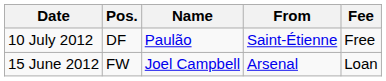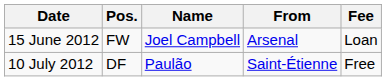rows swapped: 15 June 2012 <-> 10 July 2012
